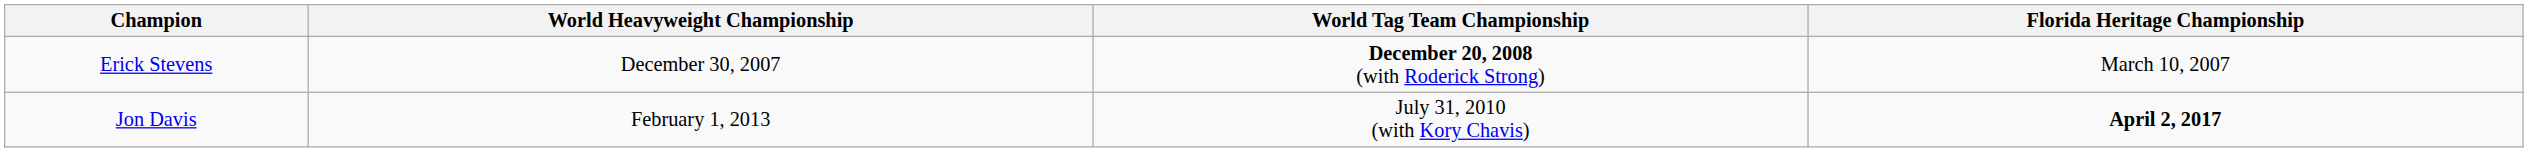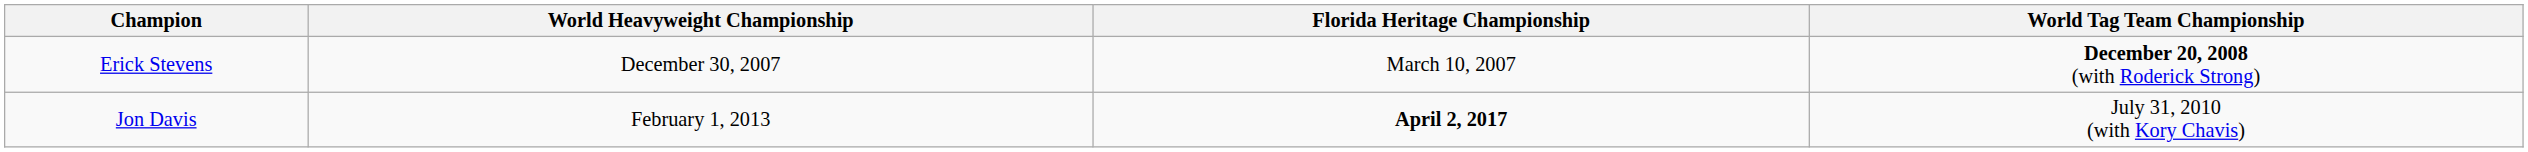columns swapped: World Tag Team Championship <-> Florida Heritage Championship
